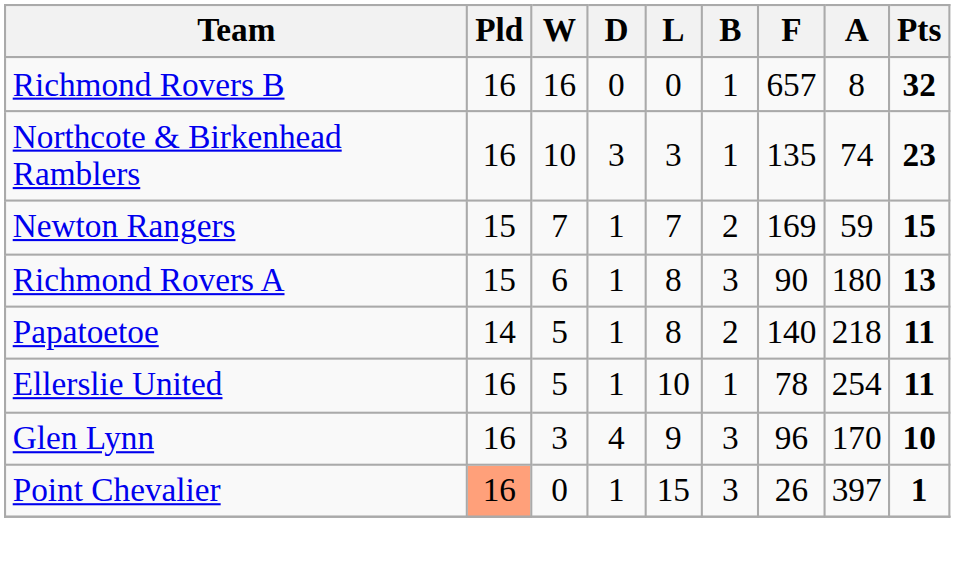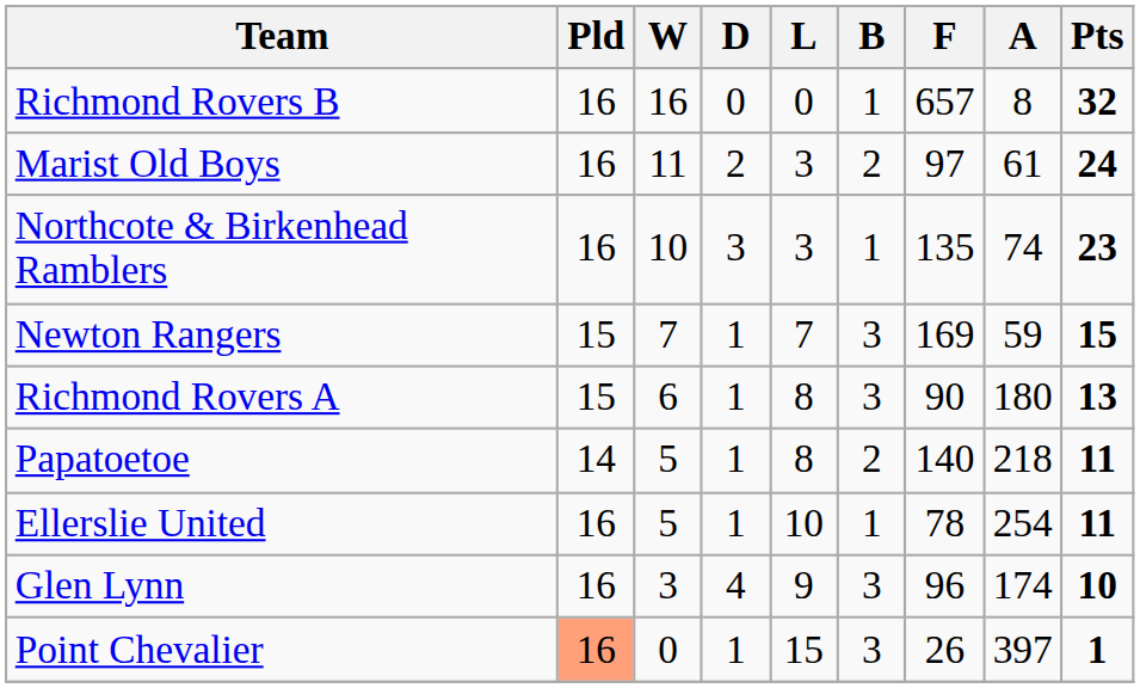+ row: Marist Old Boys | 16 | 11 | 2 | 3 | 2 | 97 | 61 | 24
Newton Rangers | B: 2 -> 3
Glen Lynn | A: 170 -> 174
